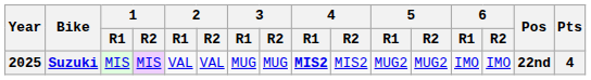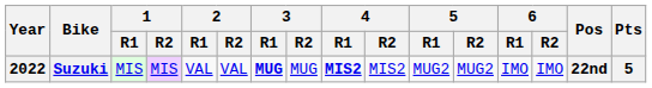Suzuki | Year: 2025 -> 2022
Suzuki | 3 / R1: normal -> bold
Suzuki | Pts: 4 -> 5
